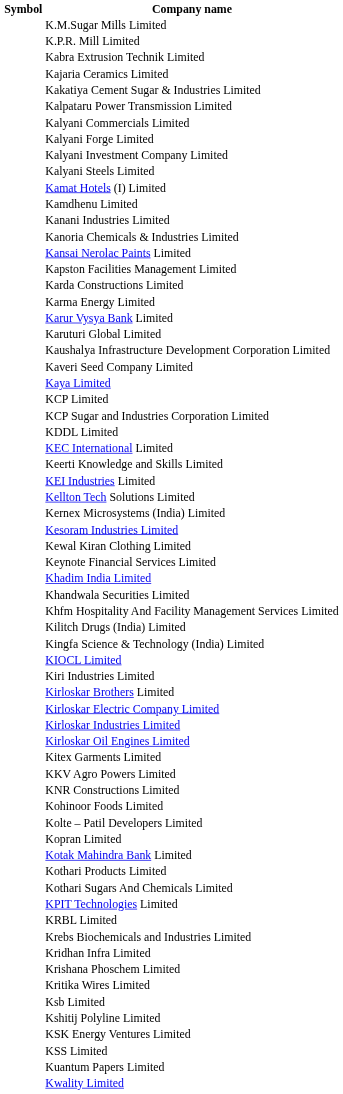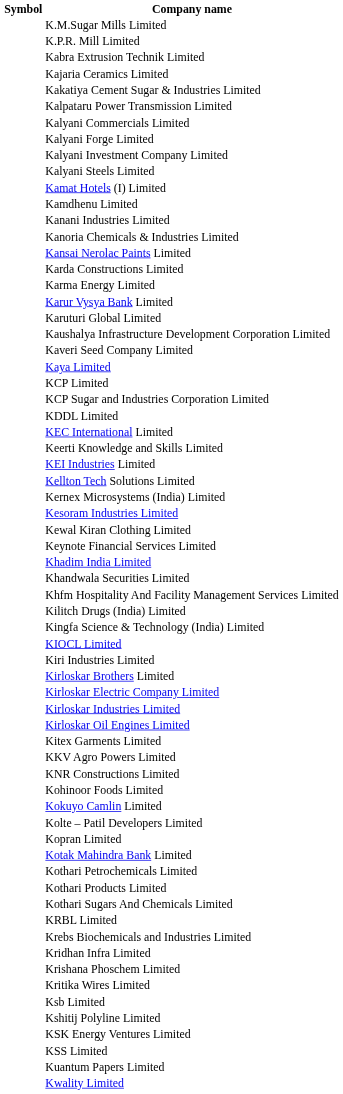- row: Kapston Facilities Management Limited
+ row: Kokuyo Camlin Limited
+ row: Kothari Petrochemicals Limited
- row: KPIT Technologies Limited
